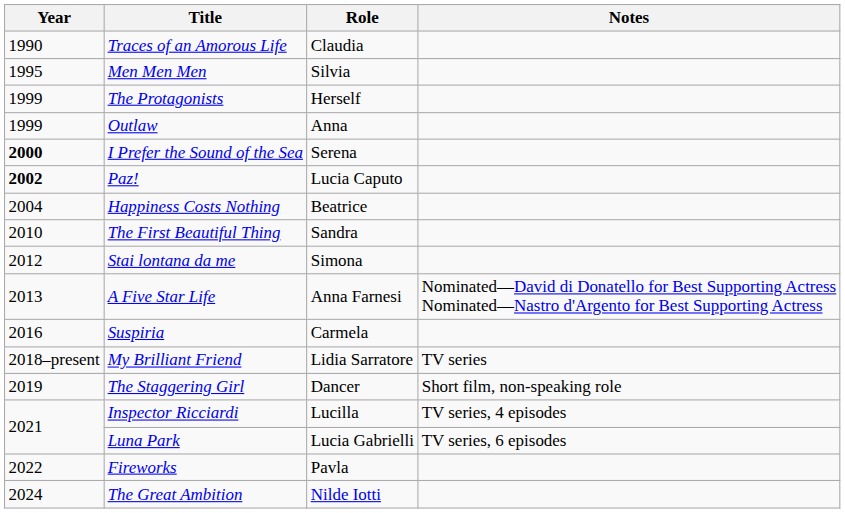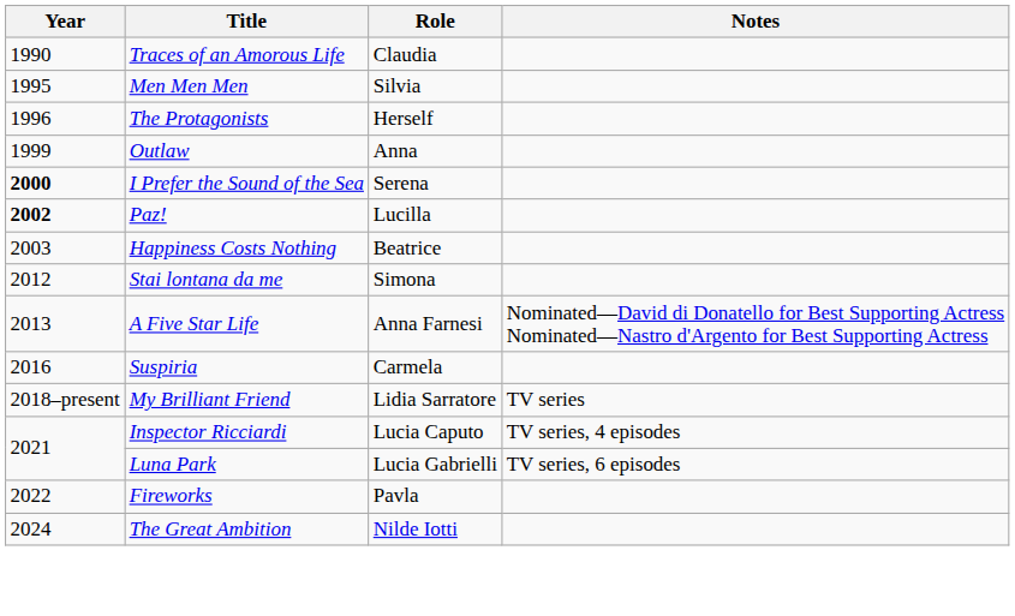The Protagonists | Year: 1999 -> 1996
Paz! | Role: Lucia Caputo -> Lucilla
Happiness Costs Nothing | Year: 2004 -> 2003
- row: 2010 | The First Beautiful Thing | Sandra
- row: 2019 | The Staggering Girl | Dancer | Short film, non-speaking role
Inspector Ricciardi | Role: Lucilla -> Lucia Caputo
